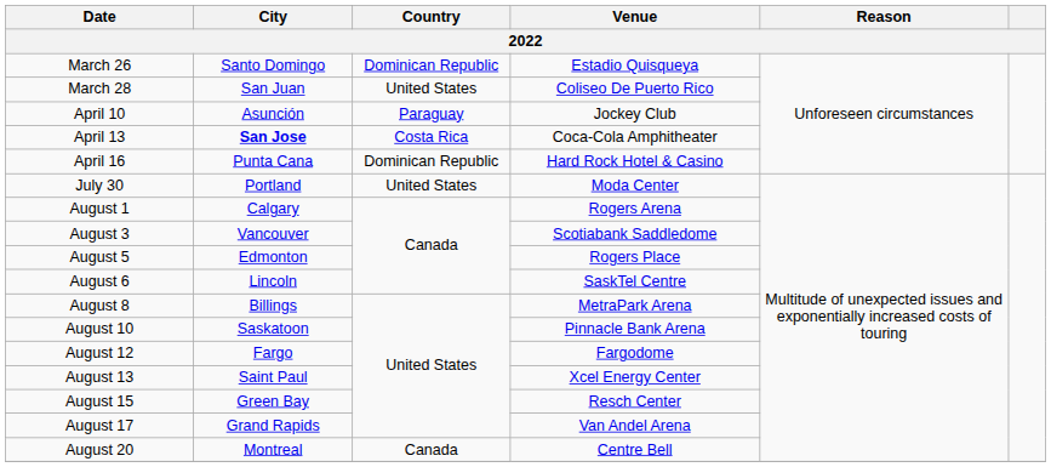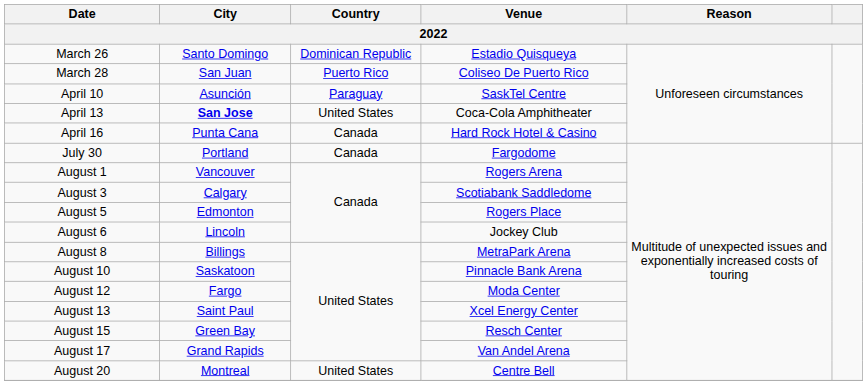March 28 | Country: United States -> Puerto Rico
April 10 | Venue: Jockey Club -> SaskTel Centre
April 13 | Country: Costa Rica -> United States
April 16 | Country: Dominican Republic -> Canada
July 30 | Country: United States -> Canada
July 30 | Venue: Moda Center -> Fargodome
August 1 | City: Calgary -> Vancouver
August 3 | City: Vancouver -> Calgary
August 6 | Venue: SaskTel Centre -> Jockey Club
August 12 | Venue: Fargodome -> Moda Center
August 20 | Country: Canada -> United States
